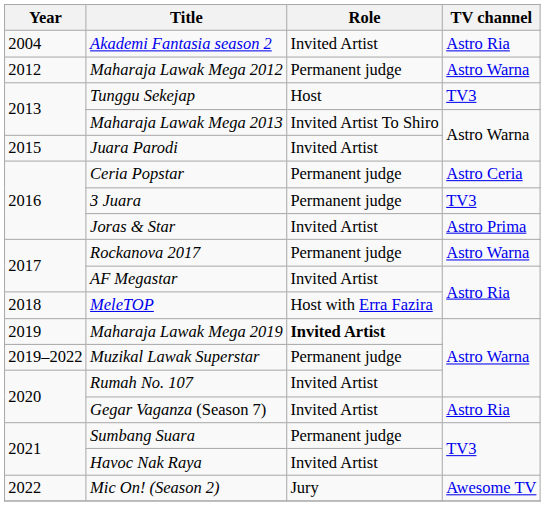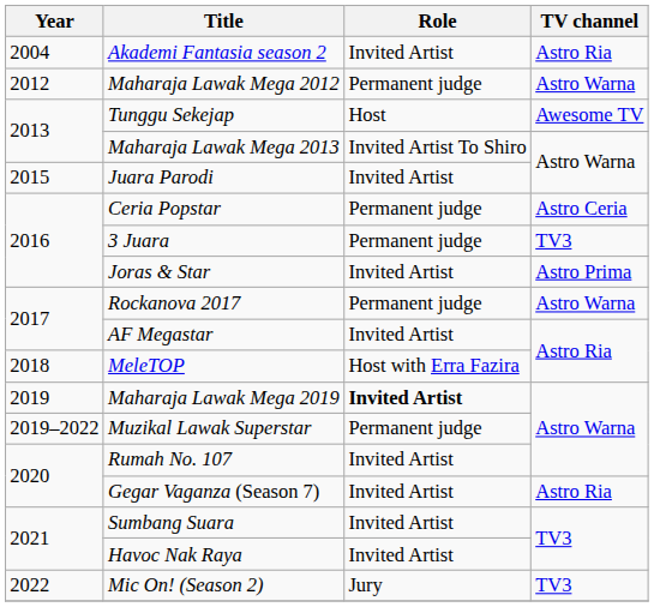Tunggu Sekejap | TV channel: TV3 -> Awesome TV
Sumbang Suara | Role: Permanent judge -> Invited Artist
Mic On! (Season 2) | TV channel: Awesome TV -> TV3
